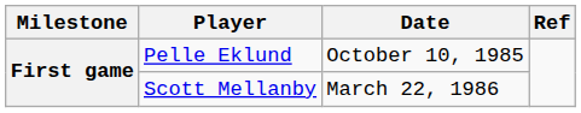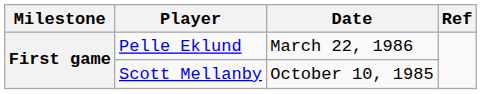Pelle Eklund | Date: October 10, 1985 -> March 22, 1986
Scott Mellanby | Date: March 22, 1986 -> October 10, 1985
